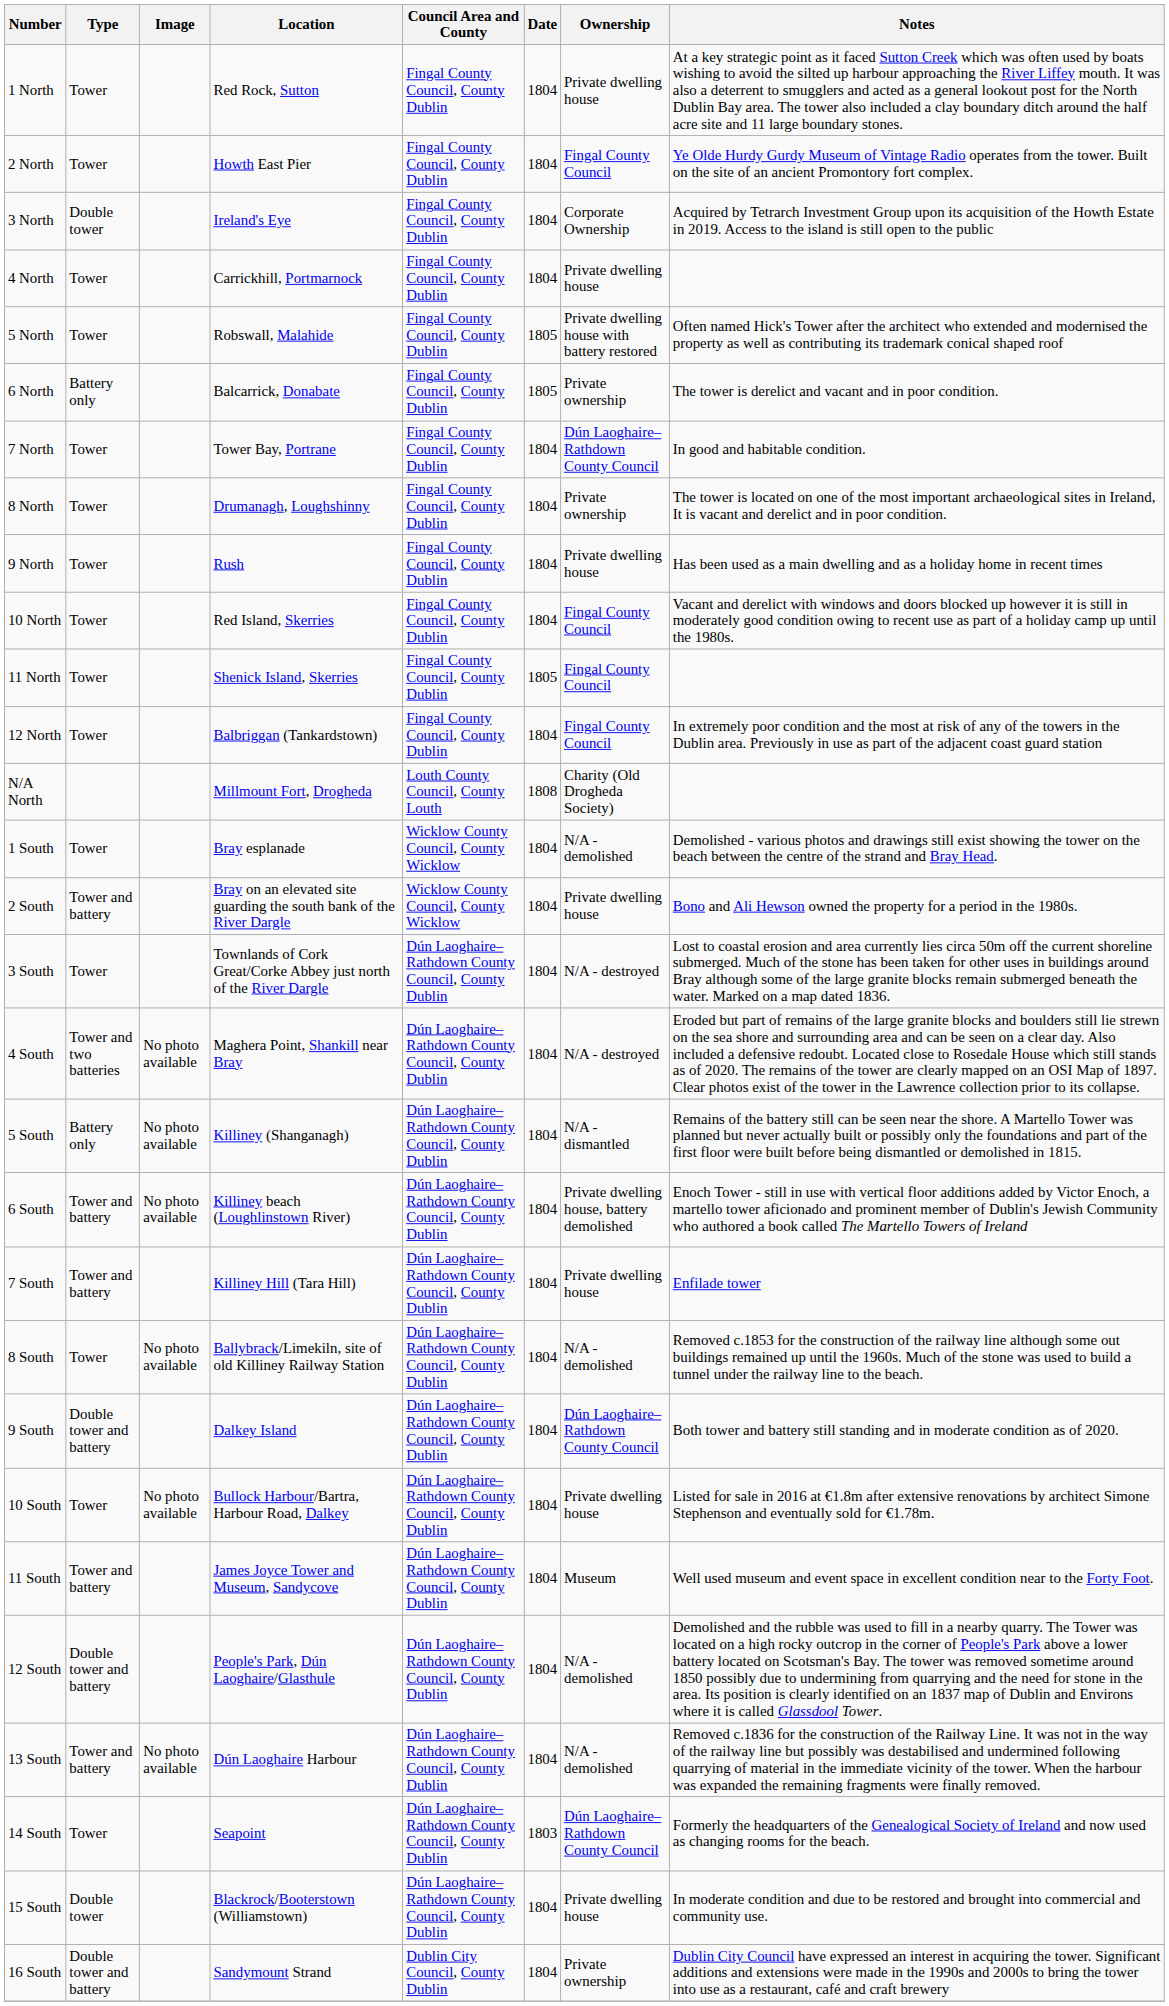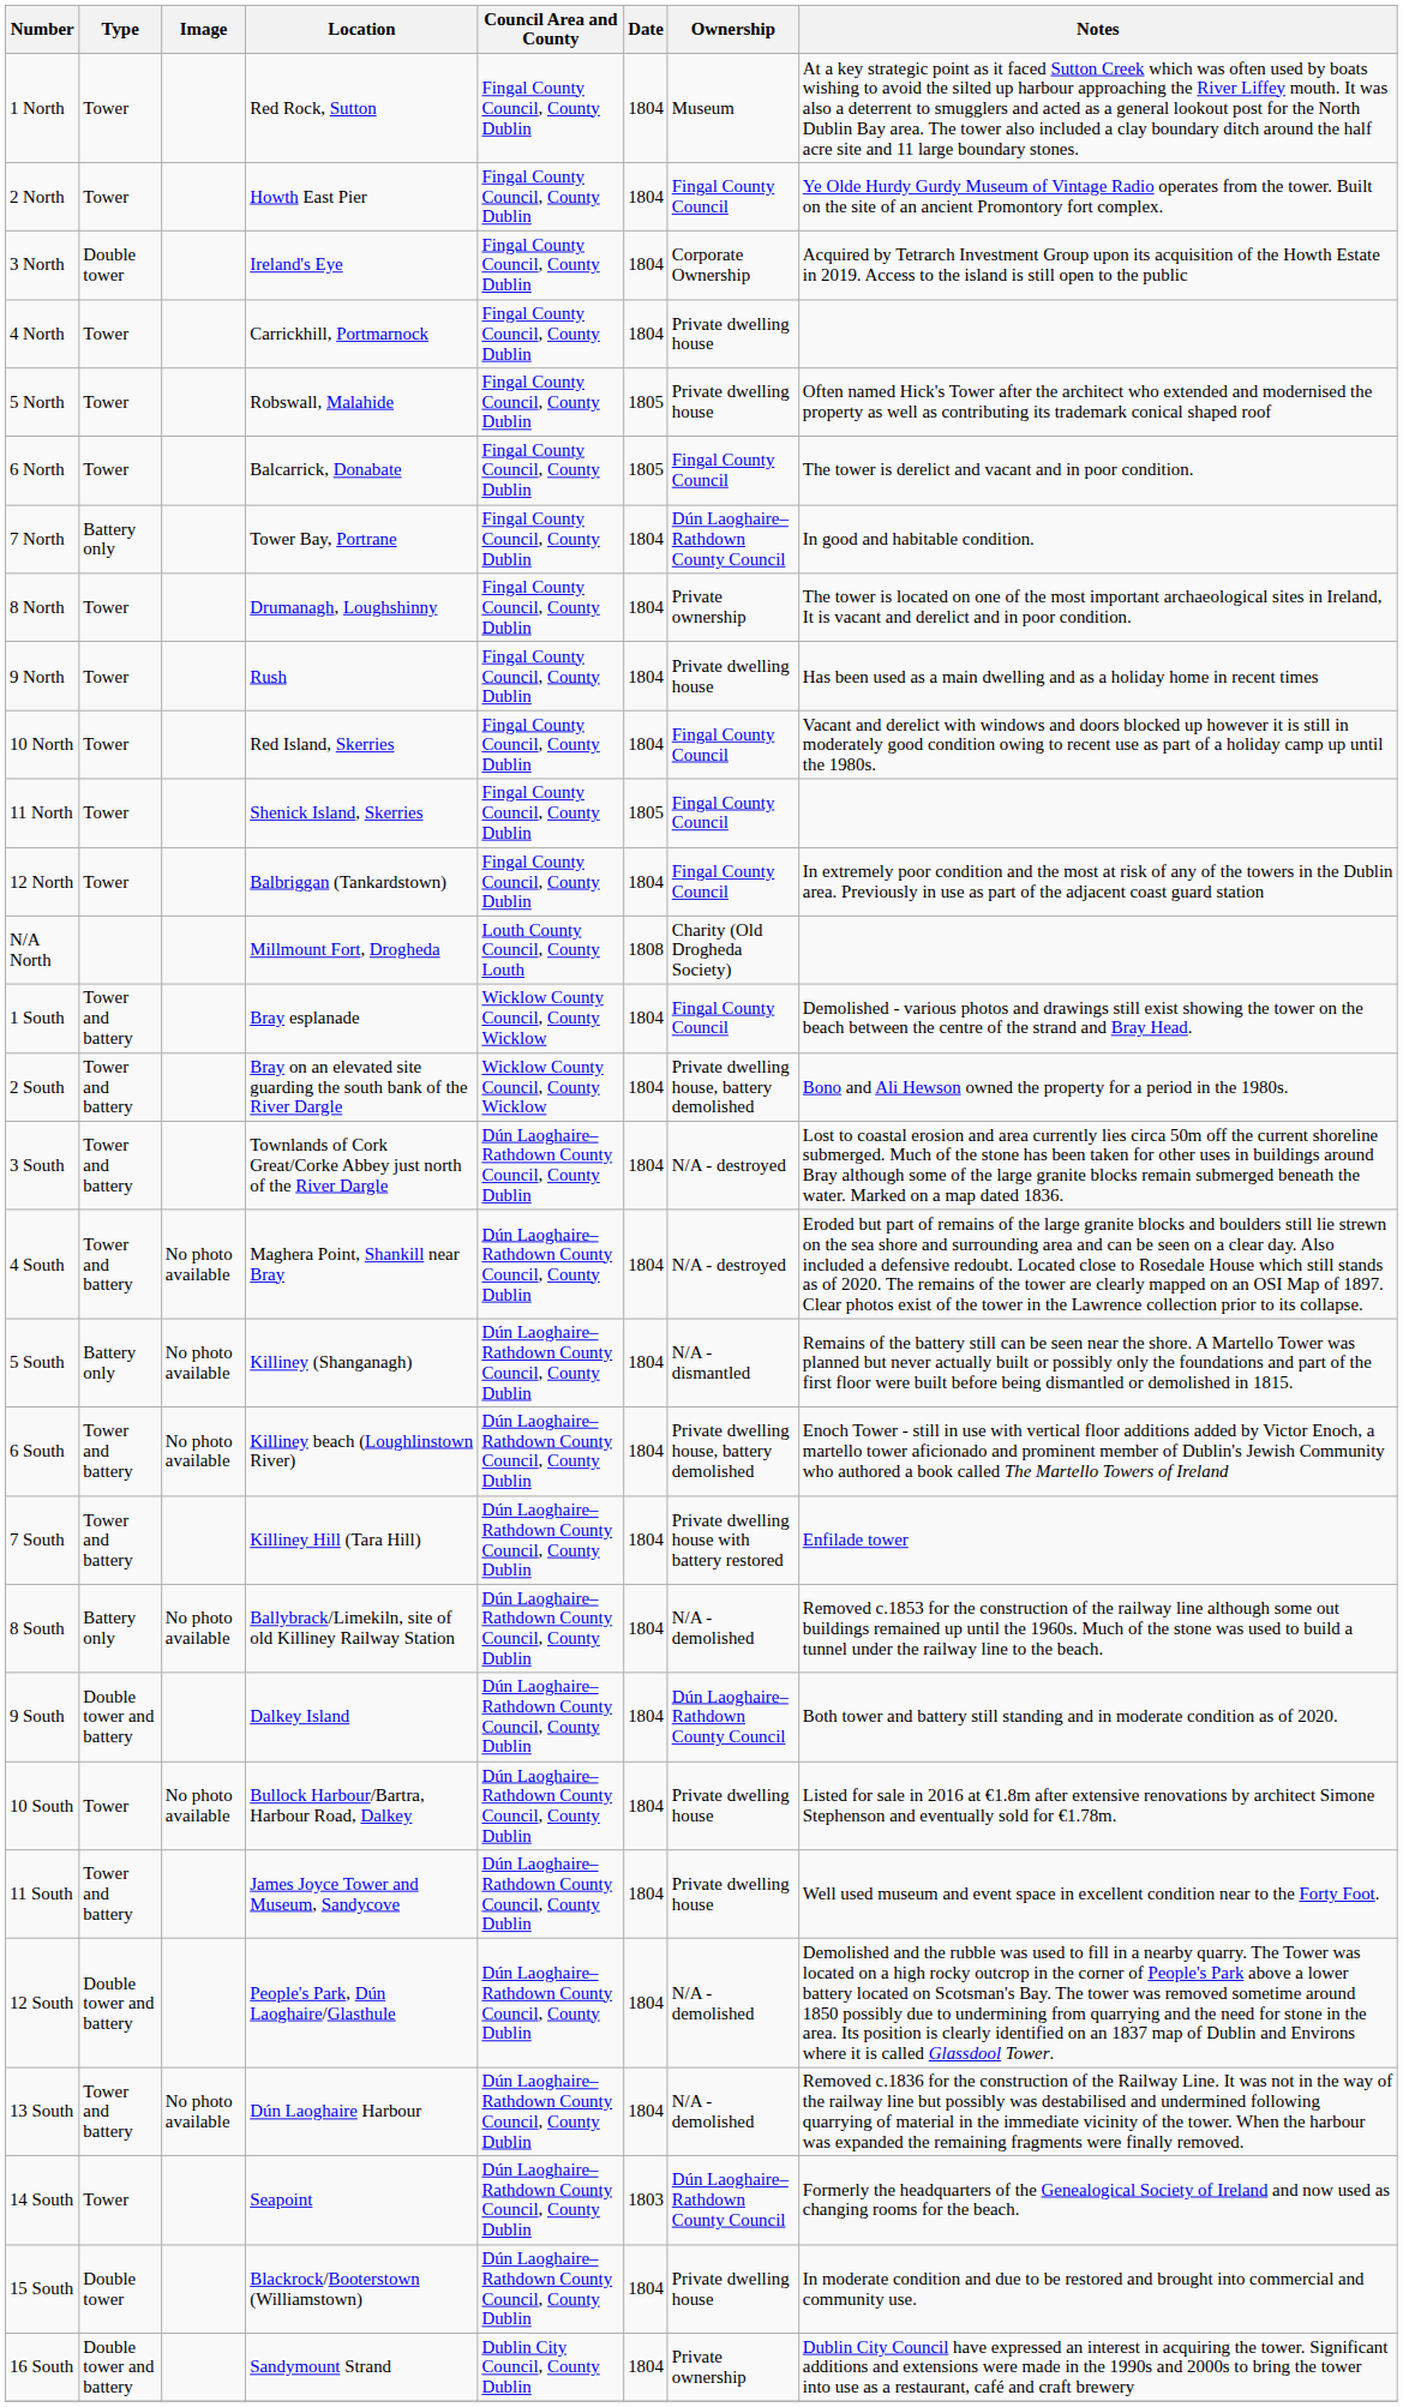1 North | Ownership: Private dwelling house -> Museum
5 North | Ownership: Private dwelling house with battery restored -> Private dwelling house
6 North | Type: Battery only -> Tower
6 North | Ownership: Private ownership -> Fingal County Council
7 North | Type: Tower -> Battery only
1 South | Type: Tower -> Tower and battery
1 South | Ownership: N/A - demolished -> Fingal County Council
2 South | Ownership: Private dwelling house -> Private dwelling house, battery demolished
3 South | Type: Tower -> Tower and battery
4 South | Type: Tower and two batteries -> Tower and battery
7 South | Ownership: Private dwelling house -> Private dwelling house with battery restored
8 South | Type: Tower -> Battery only
11 South | Ownership: Museum -> Private dwelling house
